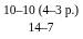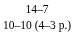rows swapped: 10–10 (4–3 p.) <-> 14–7
